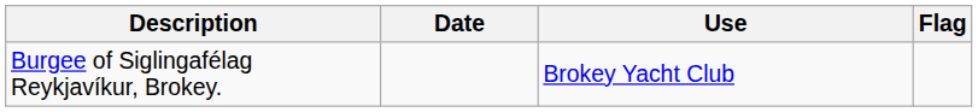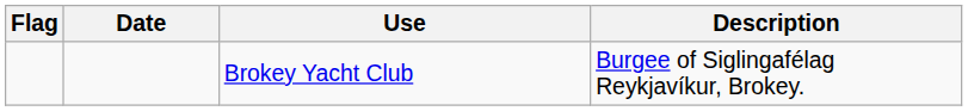columns swapped: Flag <-> Description
